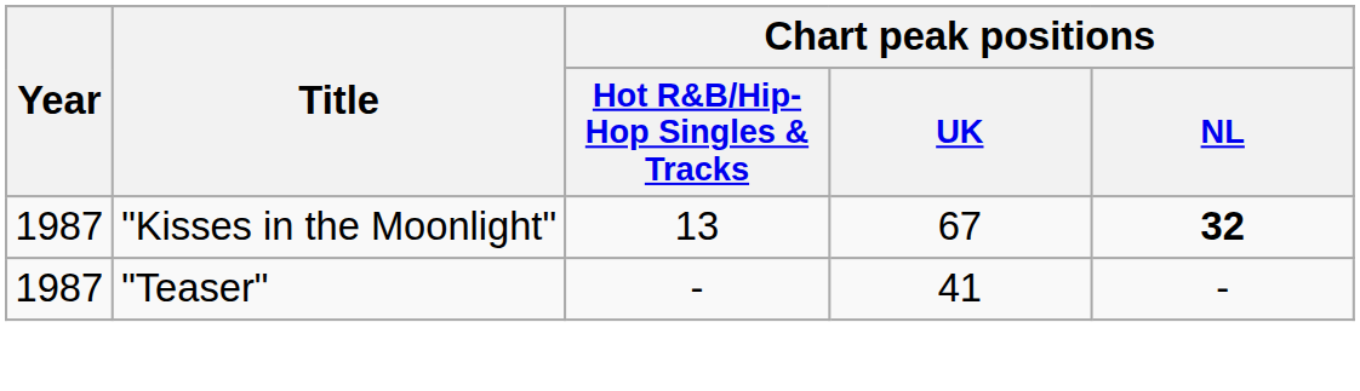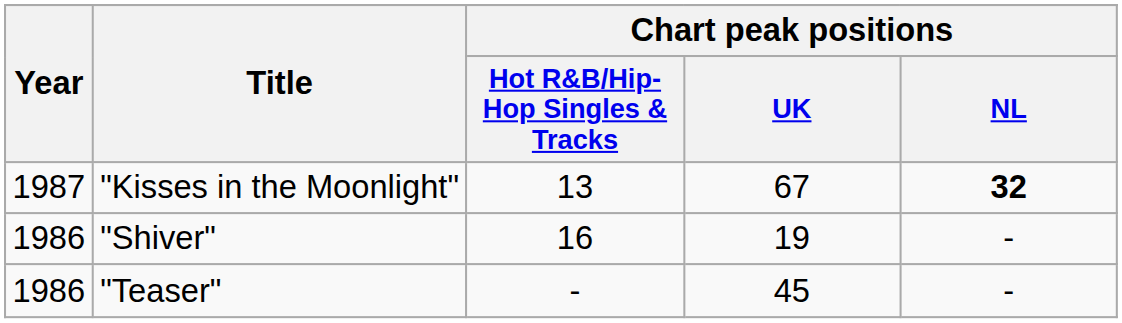+ row: 1986 | "Shiver" | 16 | 19 | -
"Teaser" | Year: 1987 -> 1986
"Teaser" | Chart peak positions / UK: 41 -> 45
